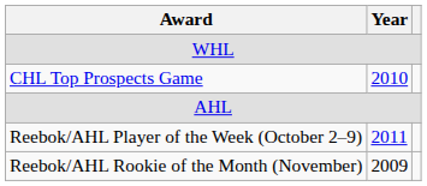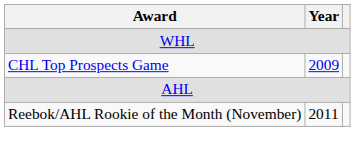CHL Top Prospects Game | Year: 2010 -> 2009
- row: Reebok/AHL Player of the Week (October 2–9) | 2011
Reebok/AHL Rookie of the Month (November) | Year: 2009 -> 2011
